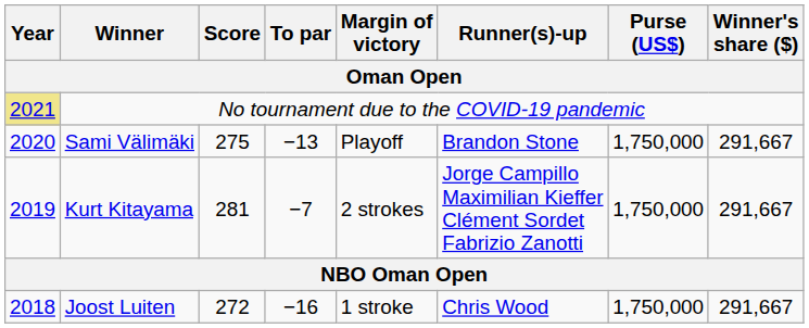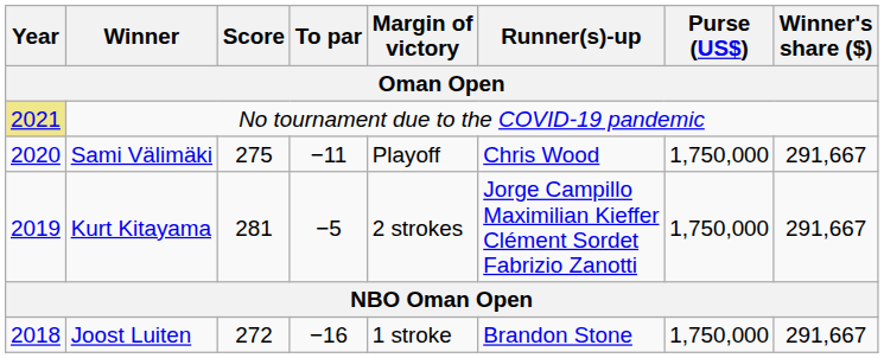Sami Välimäki | To par: −13 -> −11
Sami Välimäki | Runner(s)-up: Brandon Stone -> Chris Wood
Kurt Kitayama | To par: −7 -> −5
Joost Luiten | Runner(s)-up: Chris Wood -> Brandon Stone
